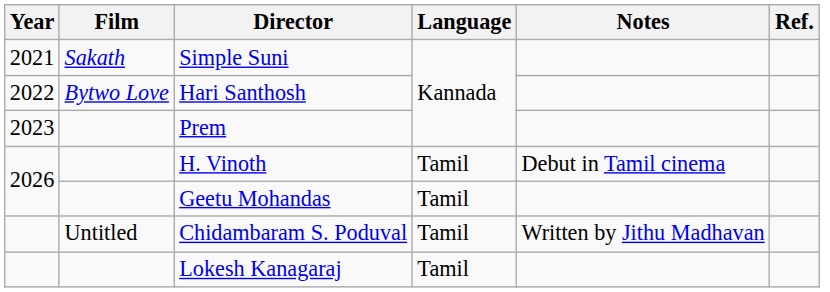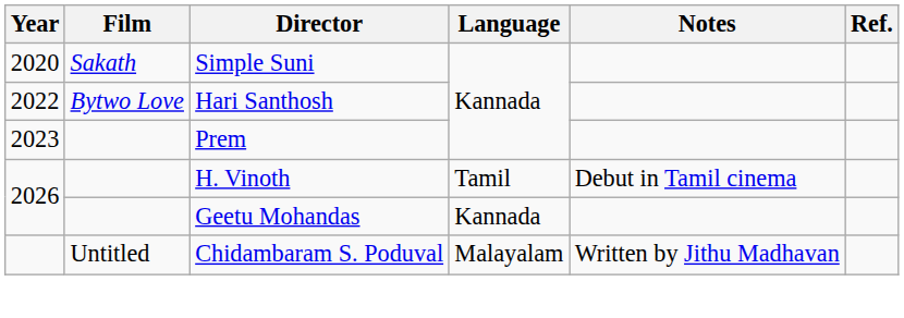Simple Suni | Year: 2021 -> 2020
Geetu Mohandas | Language: Tamil -> Kannada
Chidambaram S. Poduval | Language: Tamil -> Malayalam
- row: Lokesh Kanagaraj | Tamil
